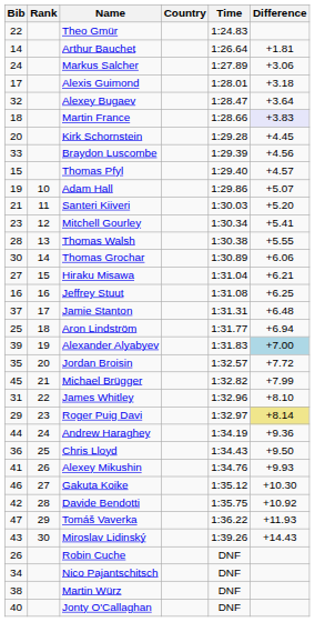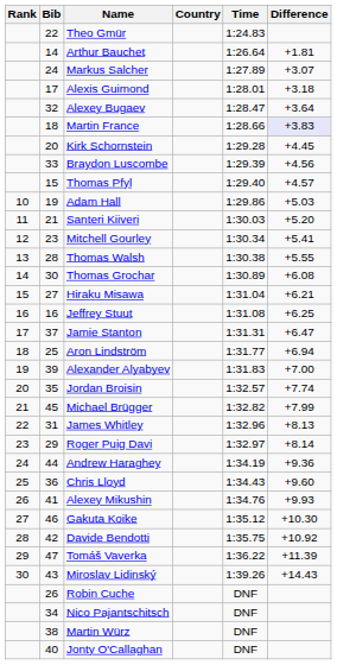columns swapped: Rank <-> Bib
Markus Salcher | Difference: +3.06 -> +3.07
Adam Hall | Difference: +5.07 -> +5.03
Thomas Grochar | Difference: +6.06 -> +6.08
Jamie Stanton | Difference: +6.48 -> +6.47
Alexander Alyabyev | Difference: lightblue background -> no background
Jordan Broisin | Difference: +7.72 -> +7.74
James Whitley | Difference: +8.10 -> +8.13
Roger Puig Davi | Difference: khaki background -> no background
Chris Lloyd | Difference: +9.50 -> +9.60
Tomáš Vaverka | Difference: +11.93 -> +11.39
